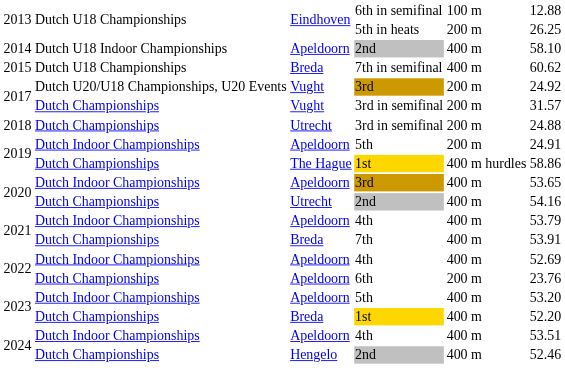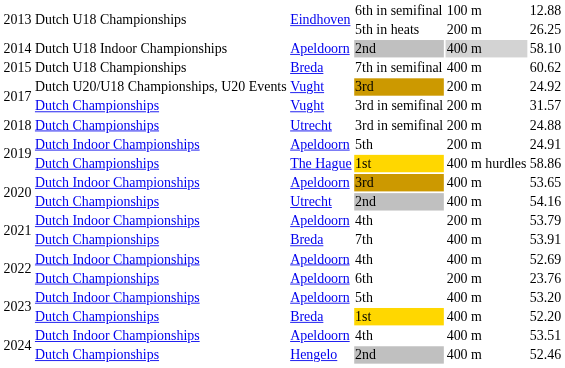2014 | column 5: no background -> lightgrey background
2021 / 4th | column 5: 400 m -> 200 m
